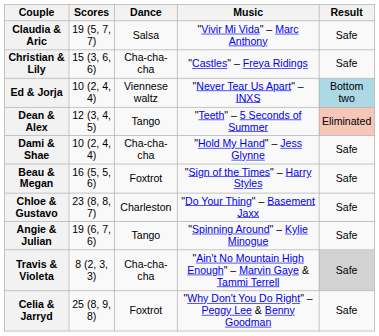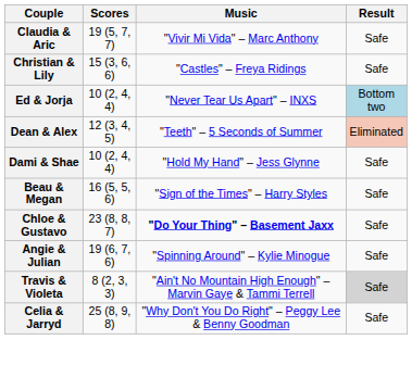- column: Dance | Salsa | Cha-cha-cha | Viennese waltz | Tango | Cha-cha-cha | Foxtrot | Charleston | Tango | Cha-cha-cha | Foxtrot
Chloe & Gustavo | Music: normal -> bold
